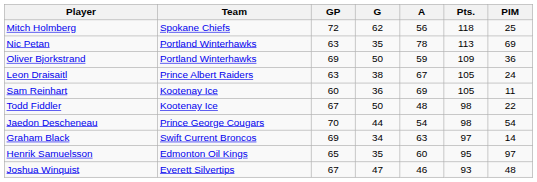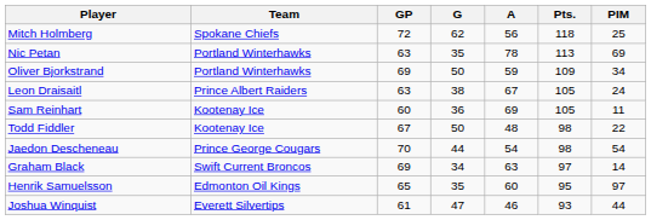Oliver Bjorkstrand | PIM: 36 -> 34
Joshua Winquist | GP: 67 -> 61
Joshua Winquist | PIM: 48 -> 44
